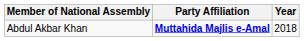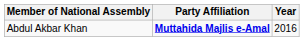Abdul Akbar Khan | Year: 2018 -> 2016
